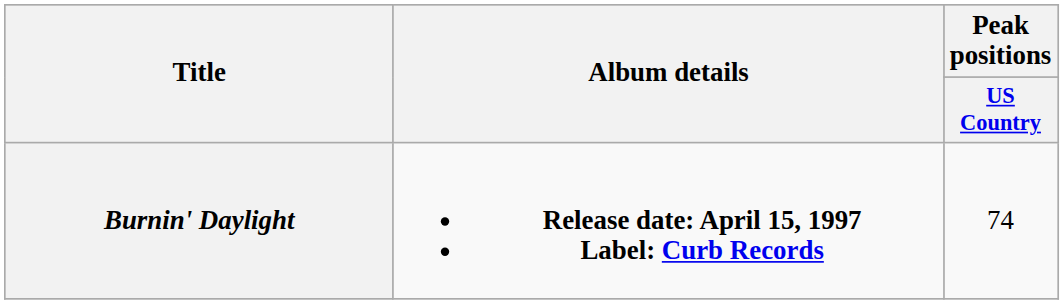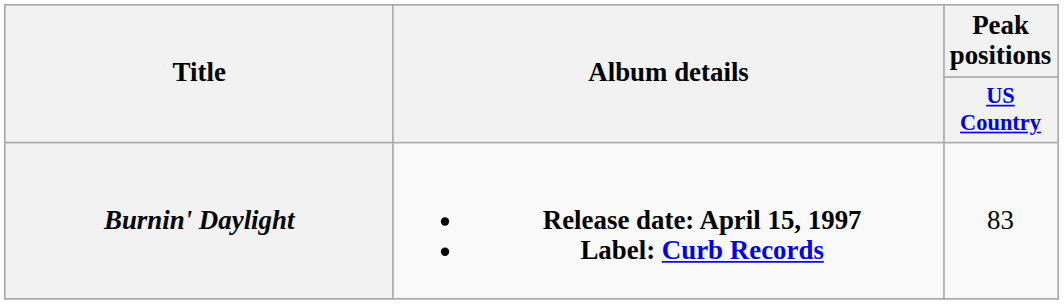Burnin' Daylight | Peak positions / US Country: 74 -> 83
